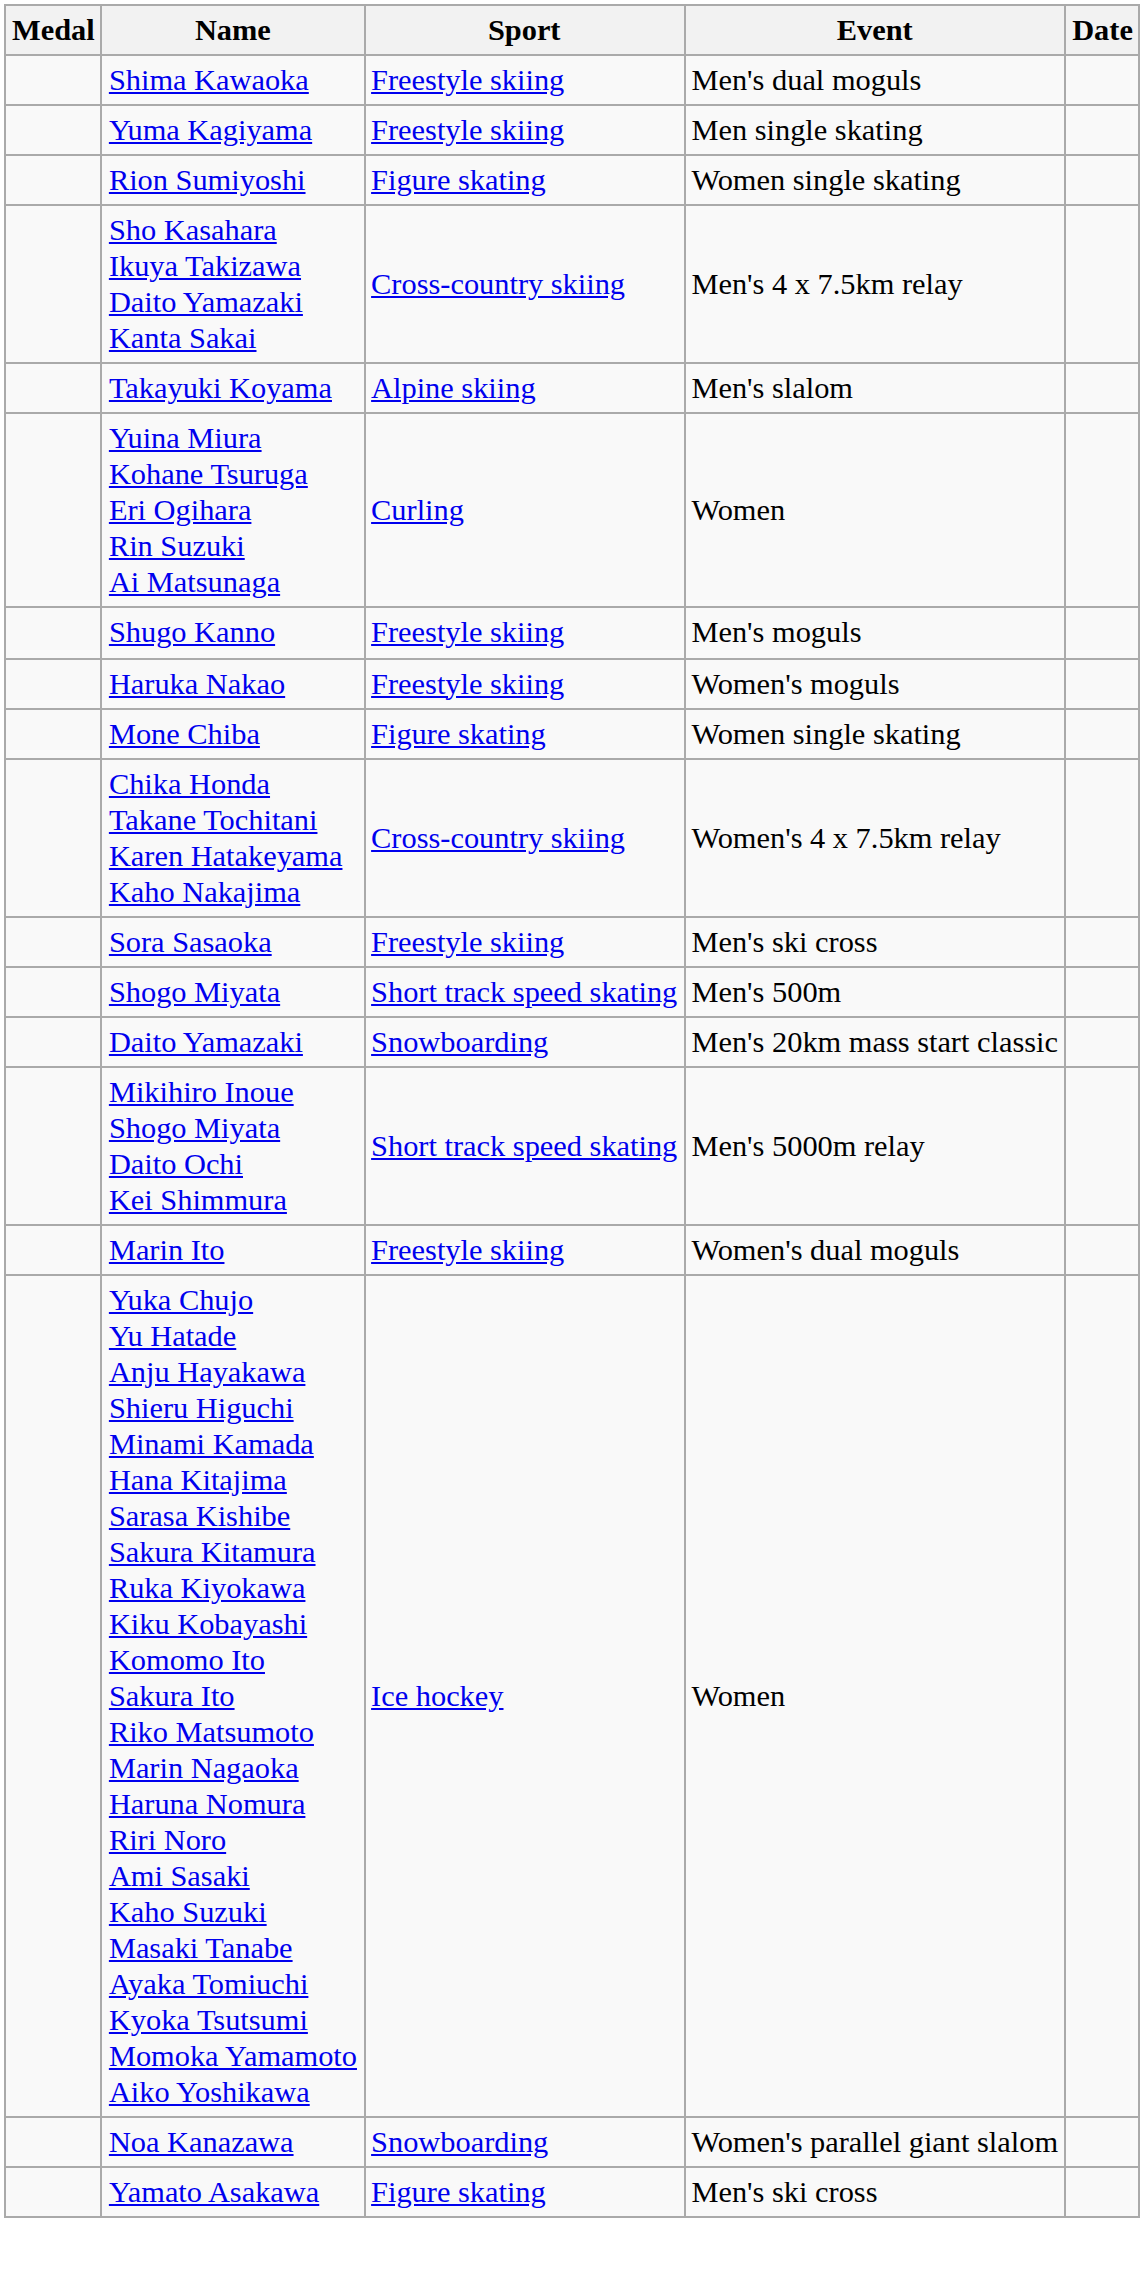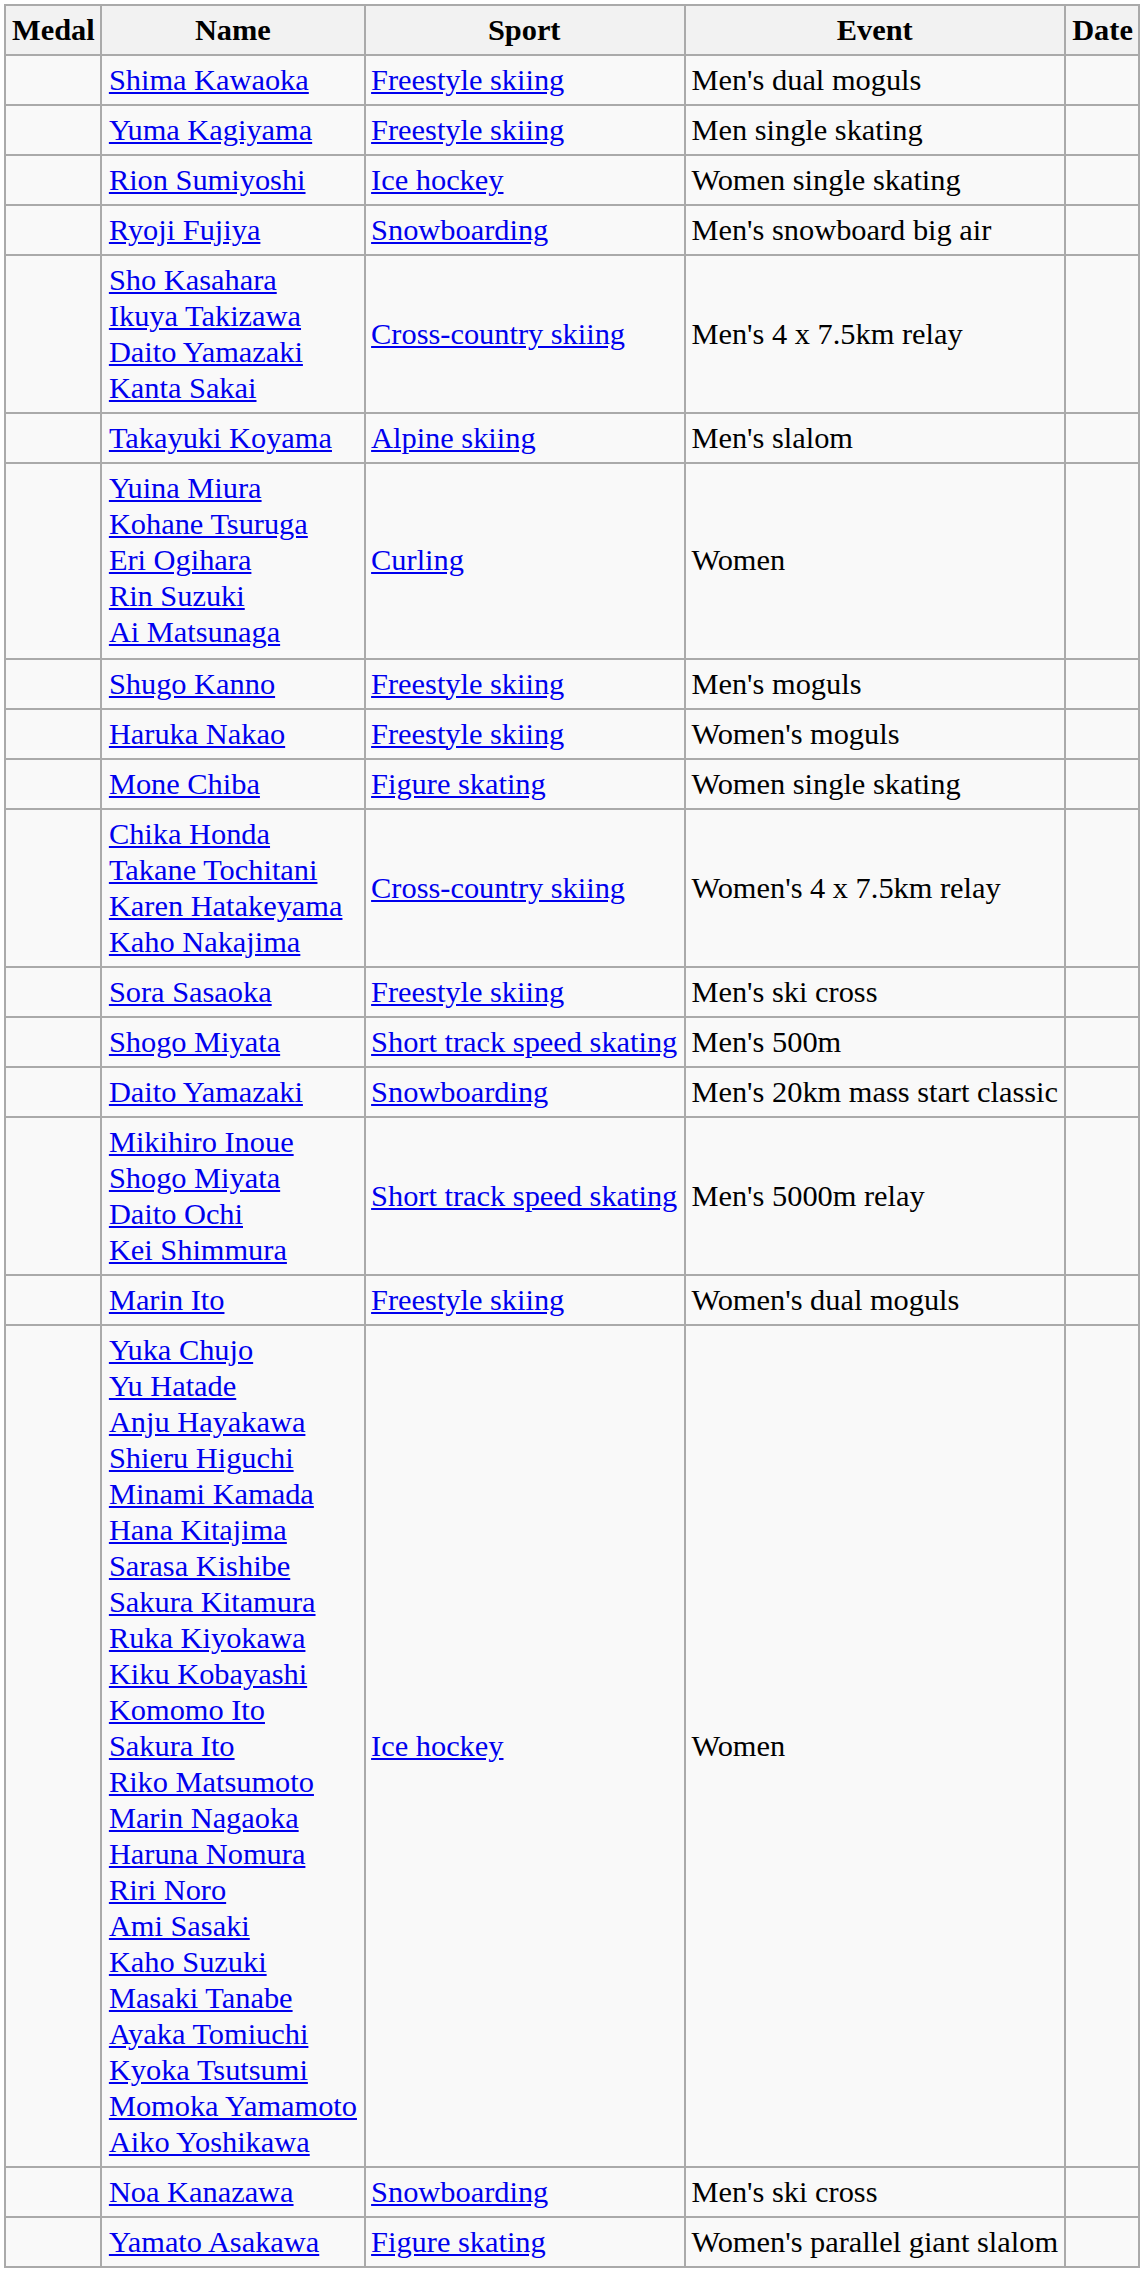Rion Sumiyoshi | Sport: Figure skating -> Ice hockey
+ row: Ryoji Fujiya | Snowboarding | Men's snowboard big air
Noa Kanazawa | Event: Women's parallel giant slalom -> Men's ski cross
Yamato Asakawa | Event: Men's ski cross -> Women's parallel giant slalom
